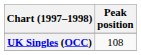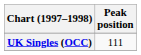UK Singles (OCC) | Peak position: 108 -> 111
